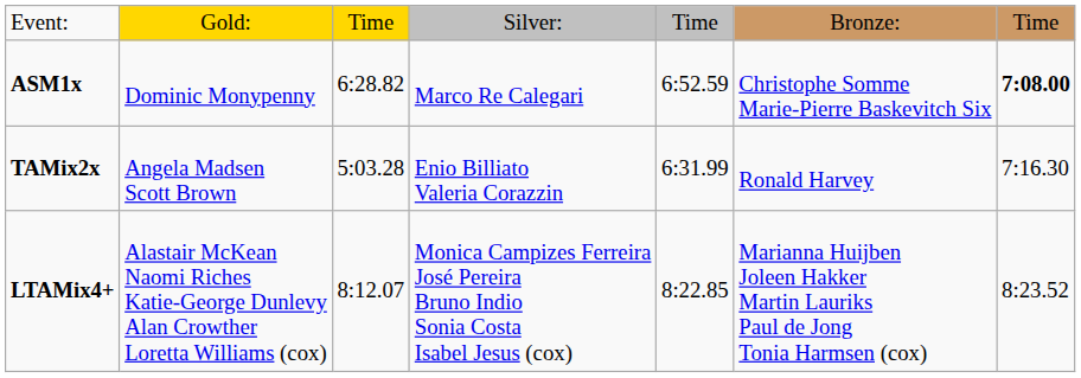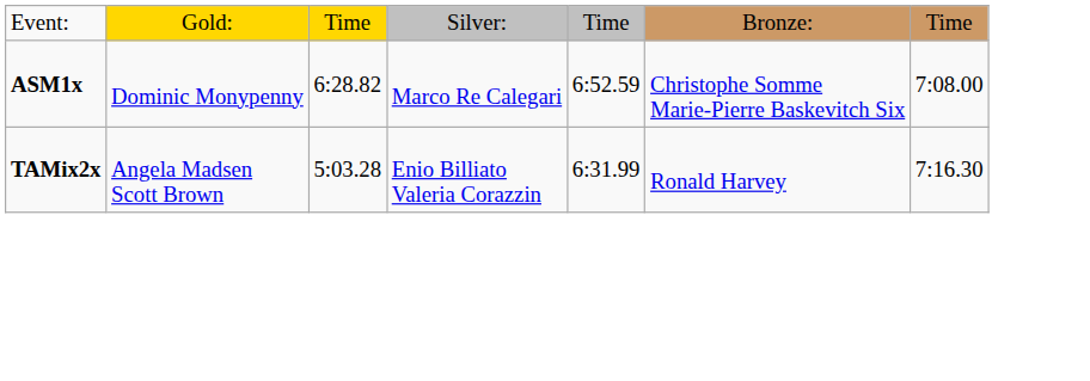ASM1x | column 7: bold -> normal
- row: LTAMix4+ | Alastair McKean Naomi Riches Katie-George Dunlevy Alan Crowther Loretta Williams (cox) | 8:12.07 | Monica Campizes Ferreira José Pereira Bruno Indio Sonia Costa Isabel Jesus (cox) | 8:22.85 | Marianna Huijben Joleen Hakker Martin Lauriks Paul de Jong Tonia Harmsen (cox) | 8:23.52
